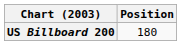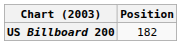US Billboard 200 | Position: 180 -> 182
